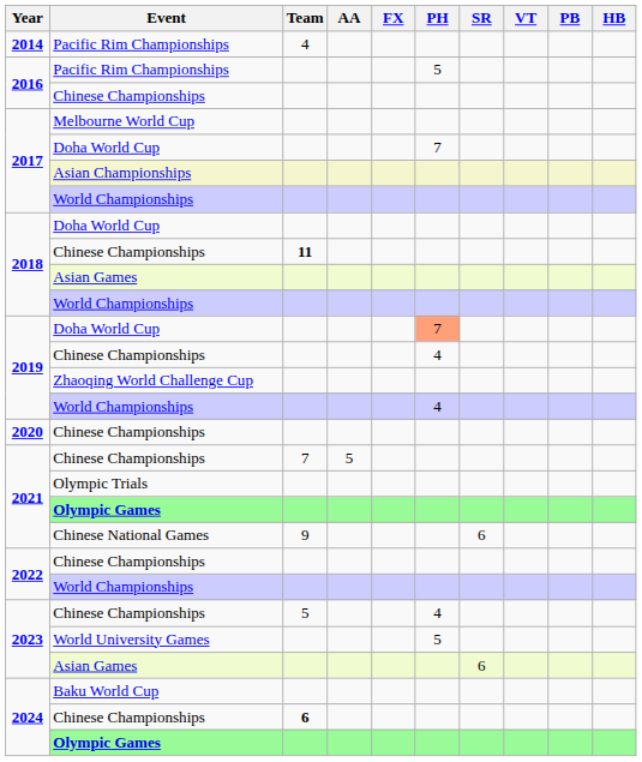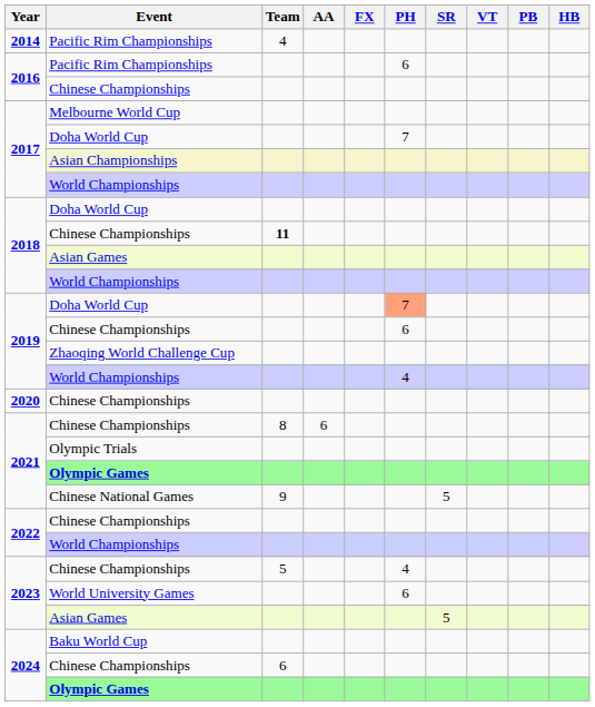2016 / Pacific Rim Championships | PH: 5 -> 6
2019 / Chinese Championships | PH: 4 -> 6
2021 / Chinese Championships | Team: 7 -> 8
2021 / Chinese Championships | AA: 5 -> 6
Chinese National Games | SR: 6 -> 5
World University Games | PH: 5 -> 6
2023 / Asian Games | SR: 6 -> 5
2024 / Chinese Championships | Team: bold -> normal
